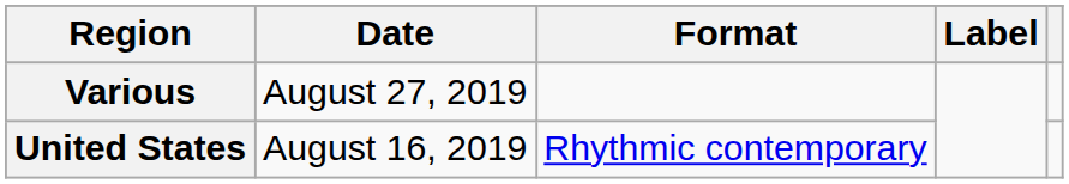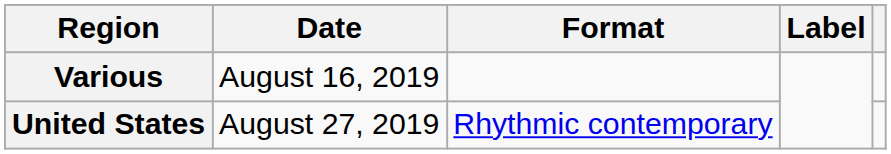Various | Date: August 27, 2019 -> August 16, 2019
United States | Date: August 16, 2019 -> August 27, 2019
